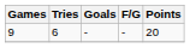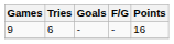9 | Points: 20 -> 16
